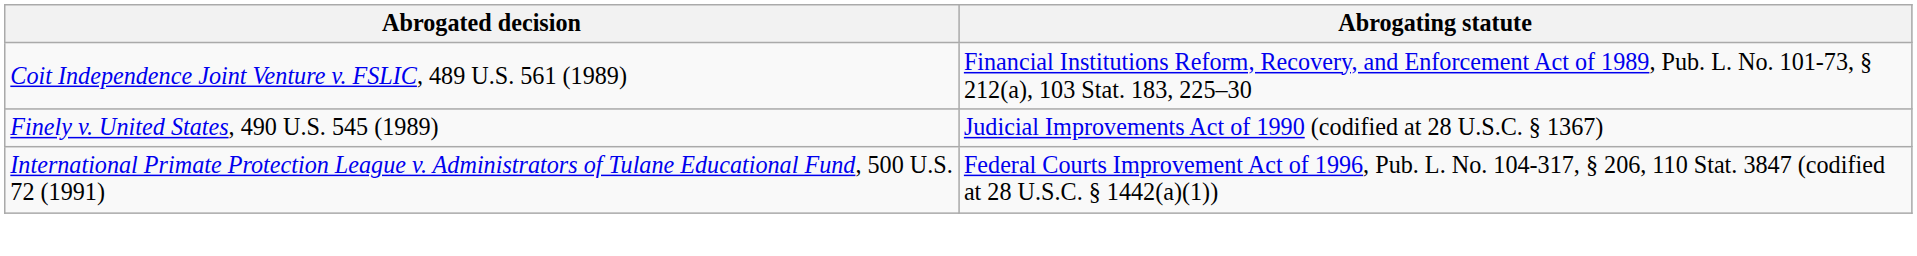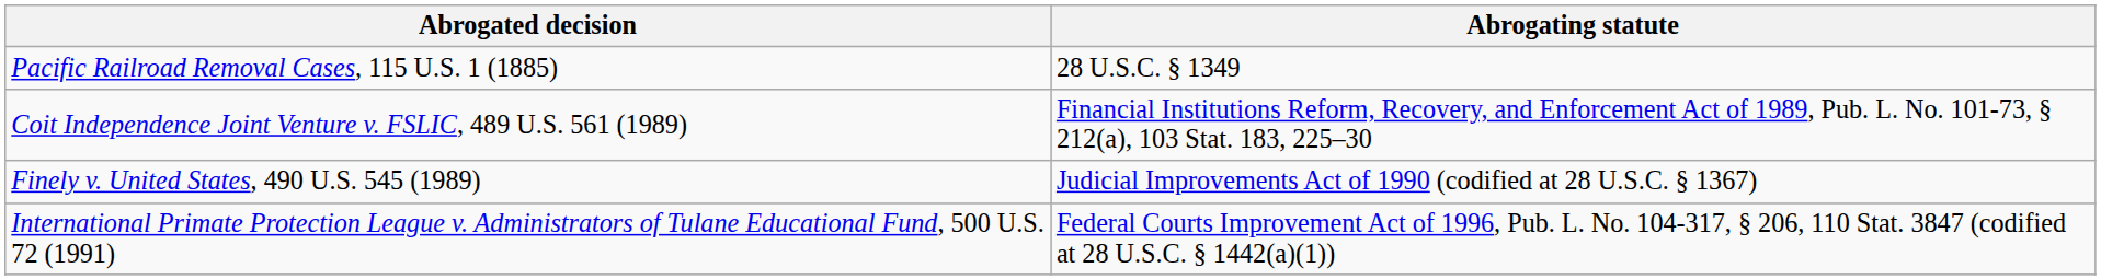+ row: Pacific Railroad Removal Cases, 115 U.S. 1 (1885) | 28 U.S.C. § 1349
